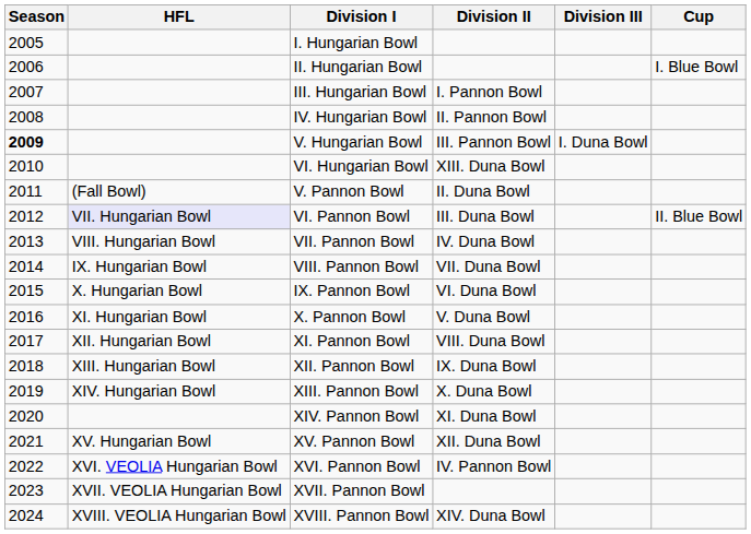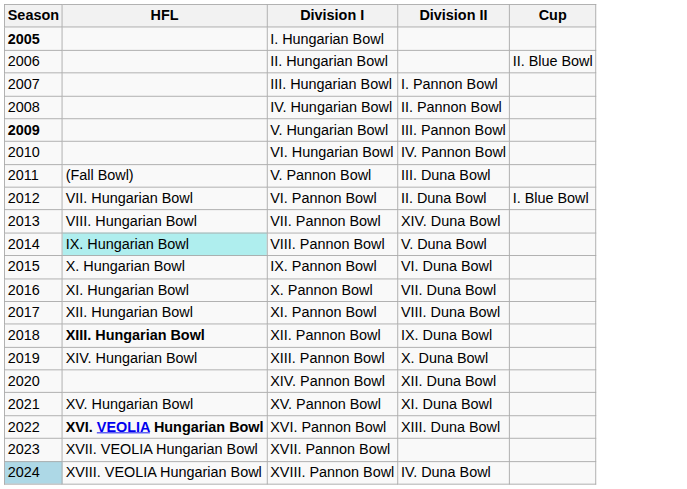- column: Division III | I. Duna Bowl
I. Hungarian Bowl | Season: normal -> bold
II. Hungarian Bowl | Cup: I. Blue Bowl -> II. Blue Bowl
VI. Hungarian Bowl | Division II: XIII. Duna Bowl -> IV. Pannon Bowl
V. Pannon Bowl | Division II: II. Duna Bowl -> III. Duna Bowl
VI. Pannon Bowl | HFL: lavender background -> no background
VI. Pannon Bowl | Division II: III. Duna Bowl -> II. Duna Bowl
VI. Pannon Bowl | Cup: II. Blue Bowl -> I. Blue Bowl
VII. Pannon Bowl | Division II: IV. Duna Bowl -> XIV. Duna Bowl
VIII. Pannon Bowl | HFL: no background -> paleturquoise background
VIII. Pannon Bowl | Division II: VII. Duna Bowl -> V. Duna Bowl
X. Pannon Bowl | Division II: V. Duna Bowl -> VII. Duna Bowl
XII. Pannon Bowl | HFL: normal -> bold
XIV. Pannon Bowl | Division II: XI. Duna Bowl -> XII. Duna Bowl
XV. Pannon Bowl | Division II: XII. Duna Bowl -> XI. Duna Bowl
XVI. Pannon Bowl | HFL: normal -> bold
XVI. Pannon Bowl | Division II: IV. Pannon Bowl -> XIII. Duna Bowl
XVIII. Pannon Bowl | Season: no background -> lightblue background
XVIII. Pannon Bowl | Division II: XIV. Duna Bowl -> IV. Duna Bowl
